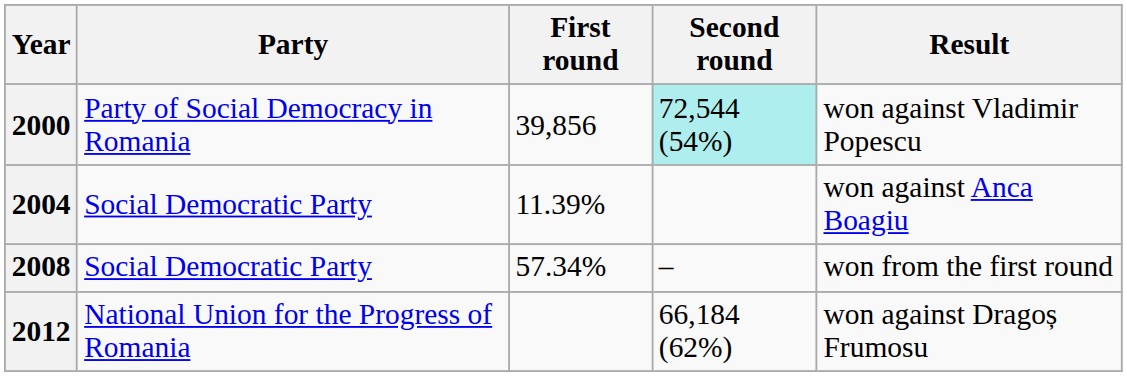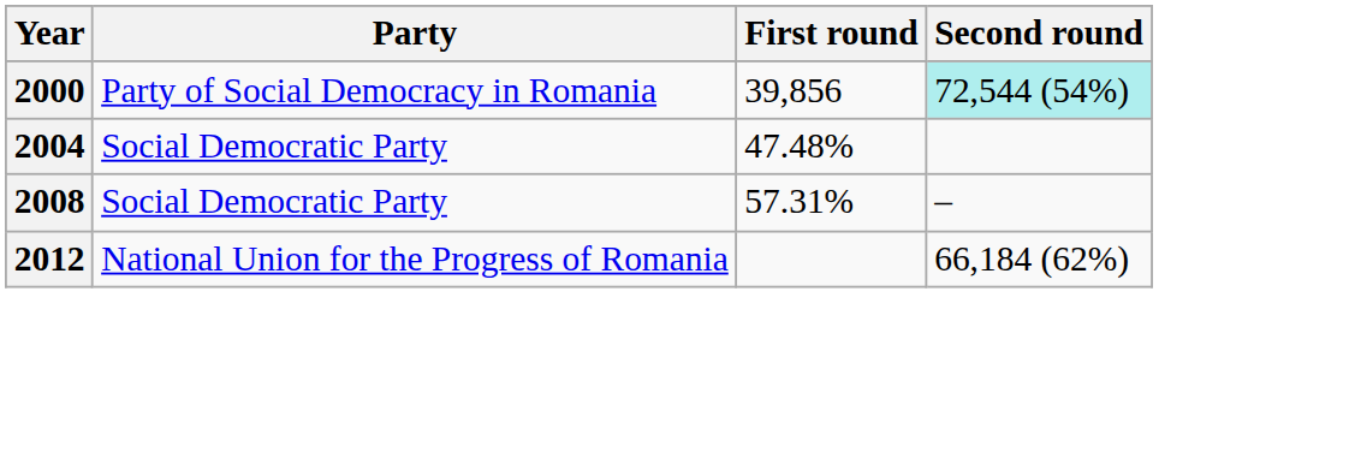- column: Result | won against Vladimir Popescu | won against Anca Boagiu | won from the first round | won against Dragoș Frumosu
2004 | First round: 11.39% -> 47.48%
2008 | First round: 57.34% -> 57.31%
